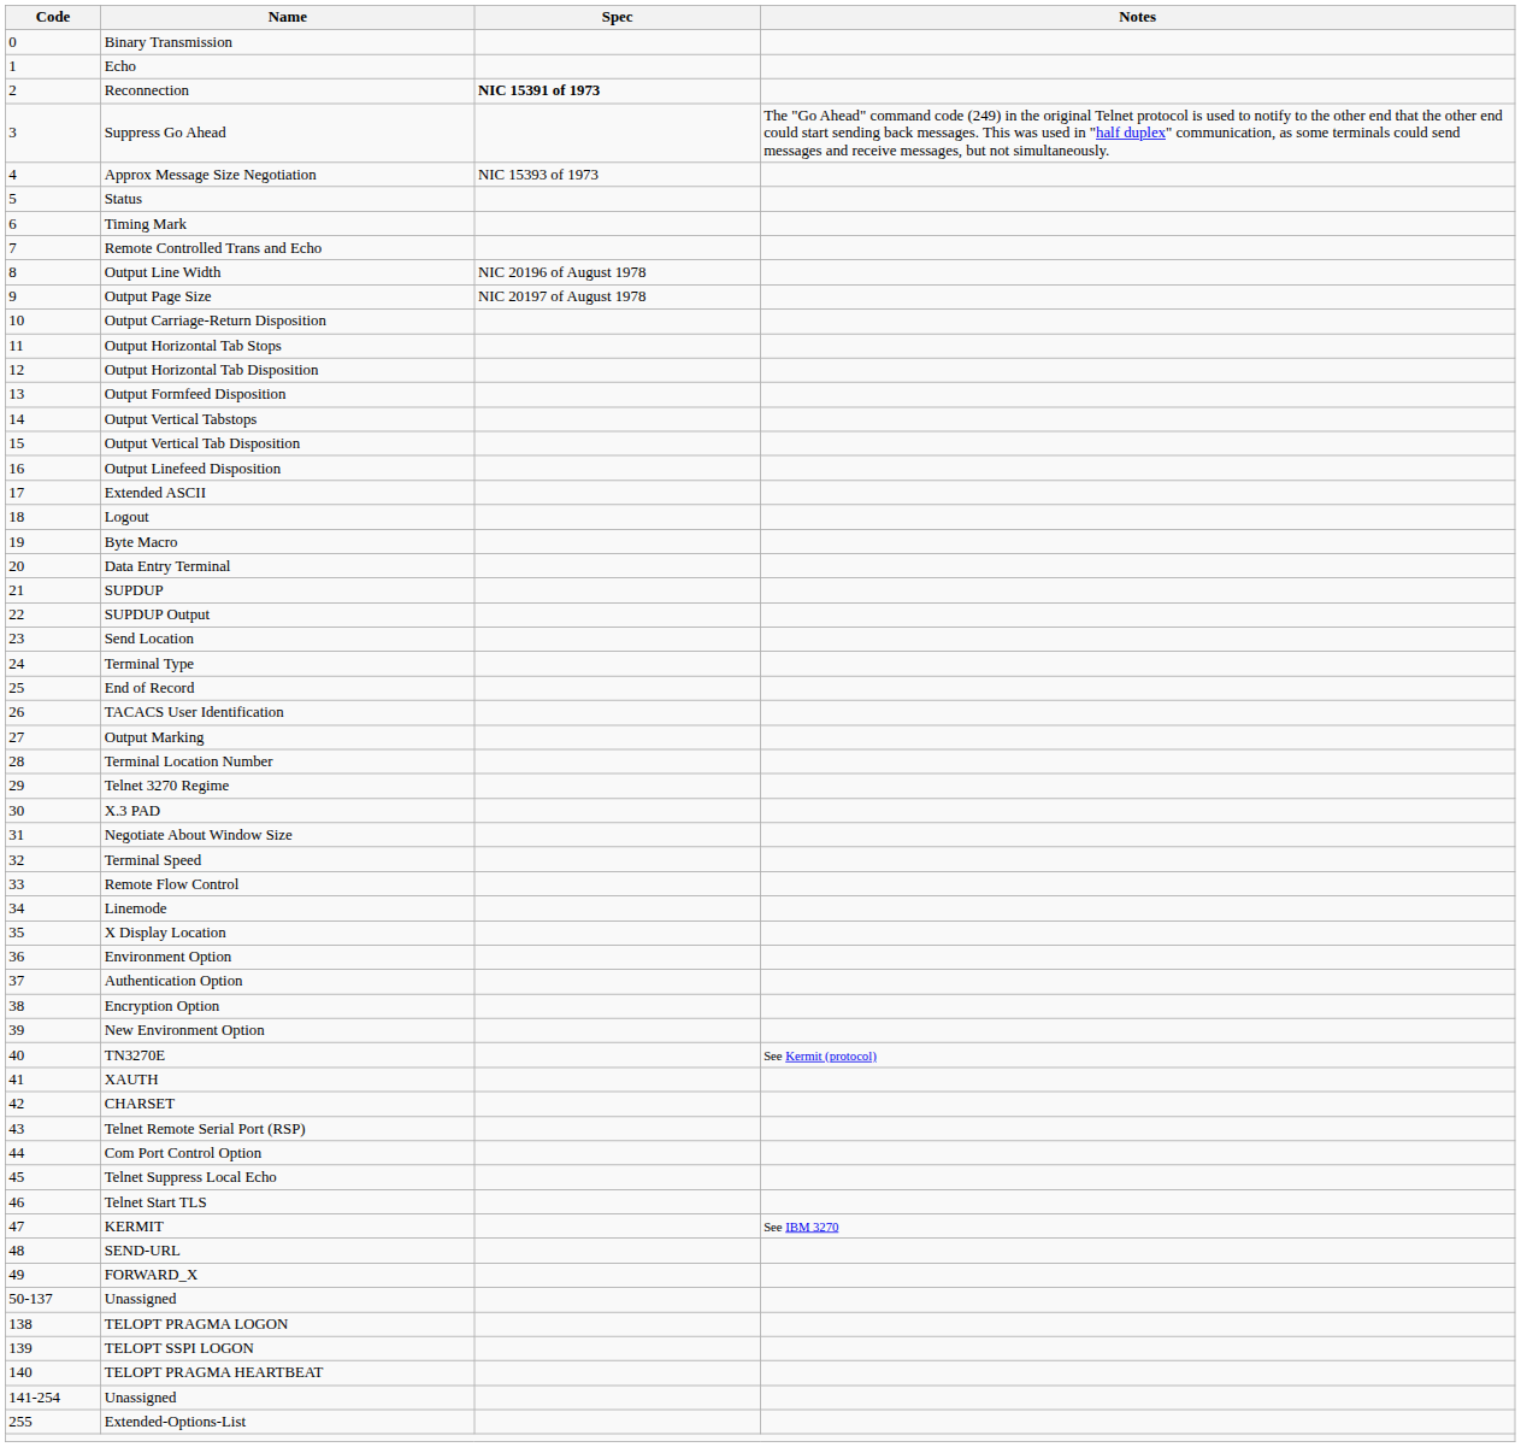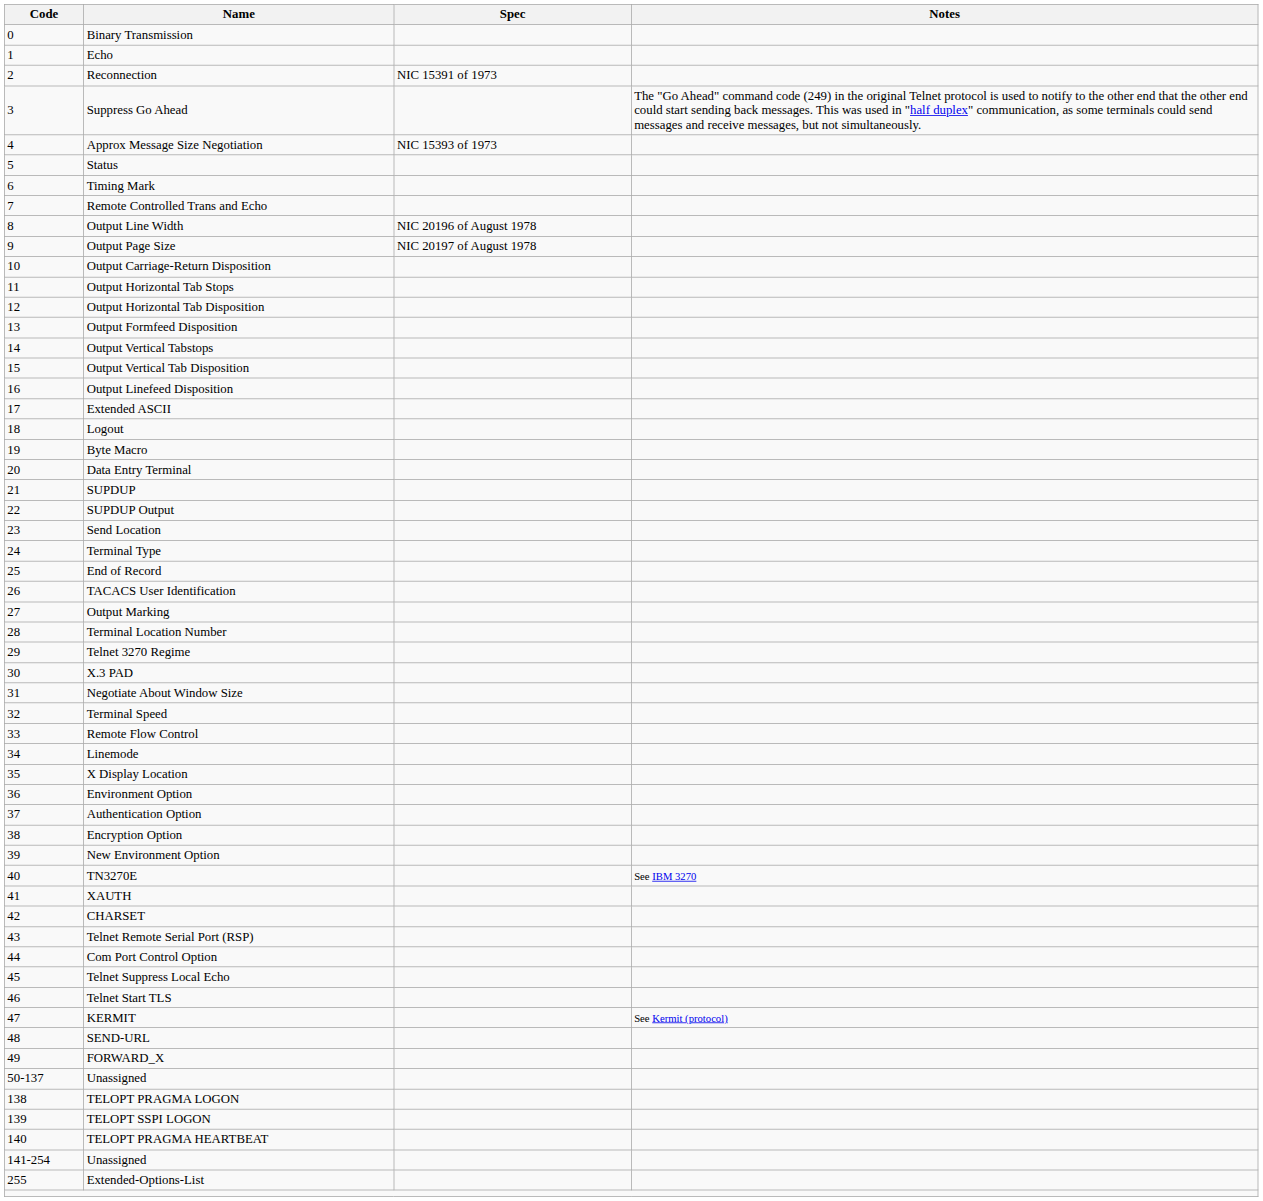Reconnection | Spec: bold -> normal
TN3270E | Notes: See Kermit (protocol) -> See IBM 3270
KERMIT | Notes: See IBM 3270 -> See Kermit (protocol)
